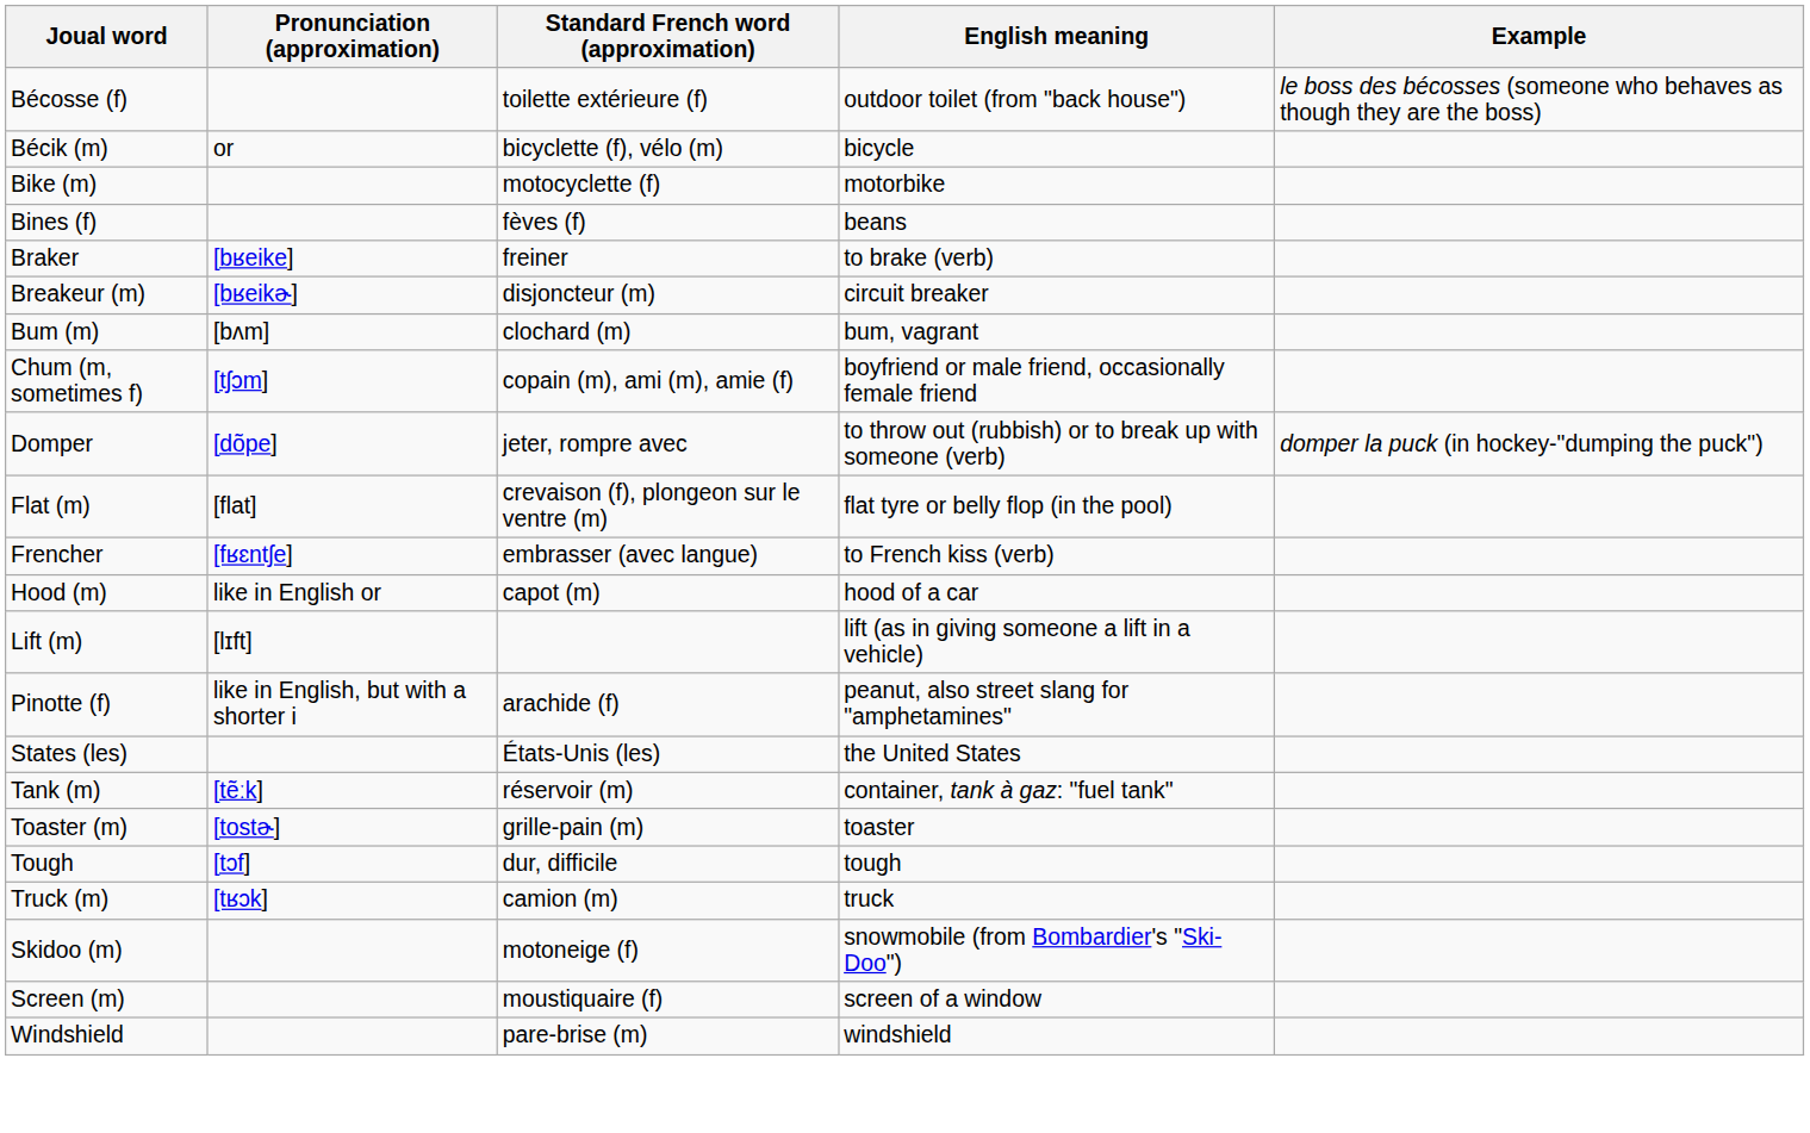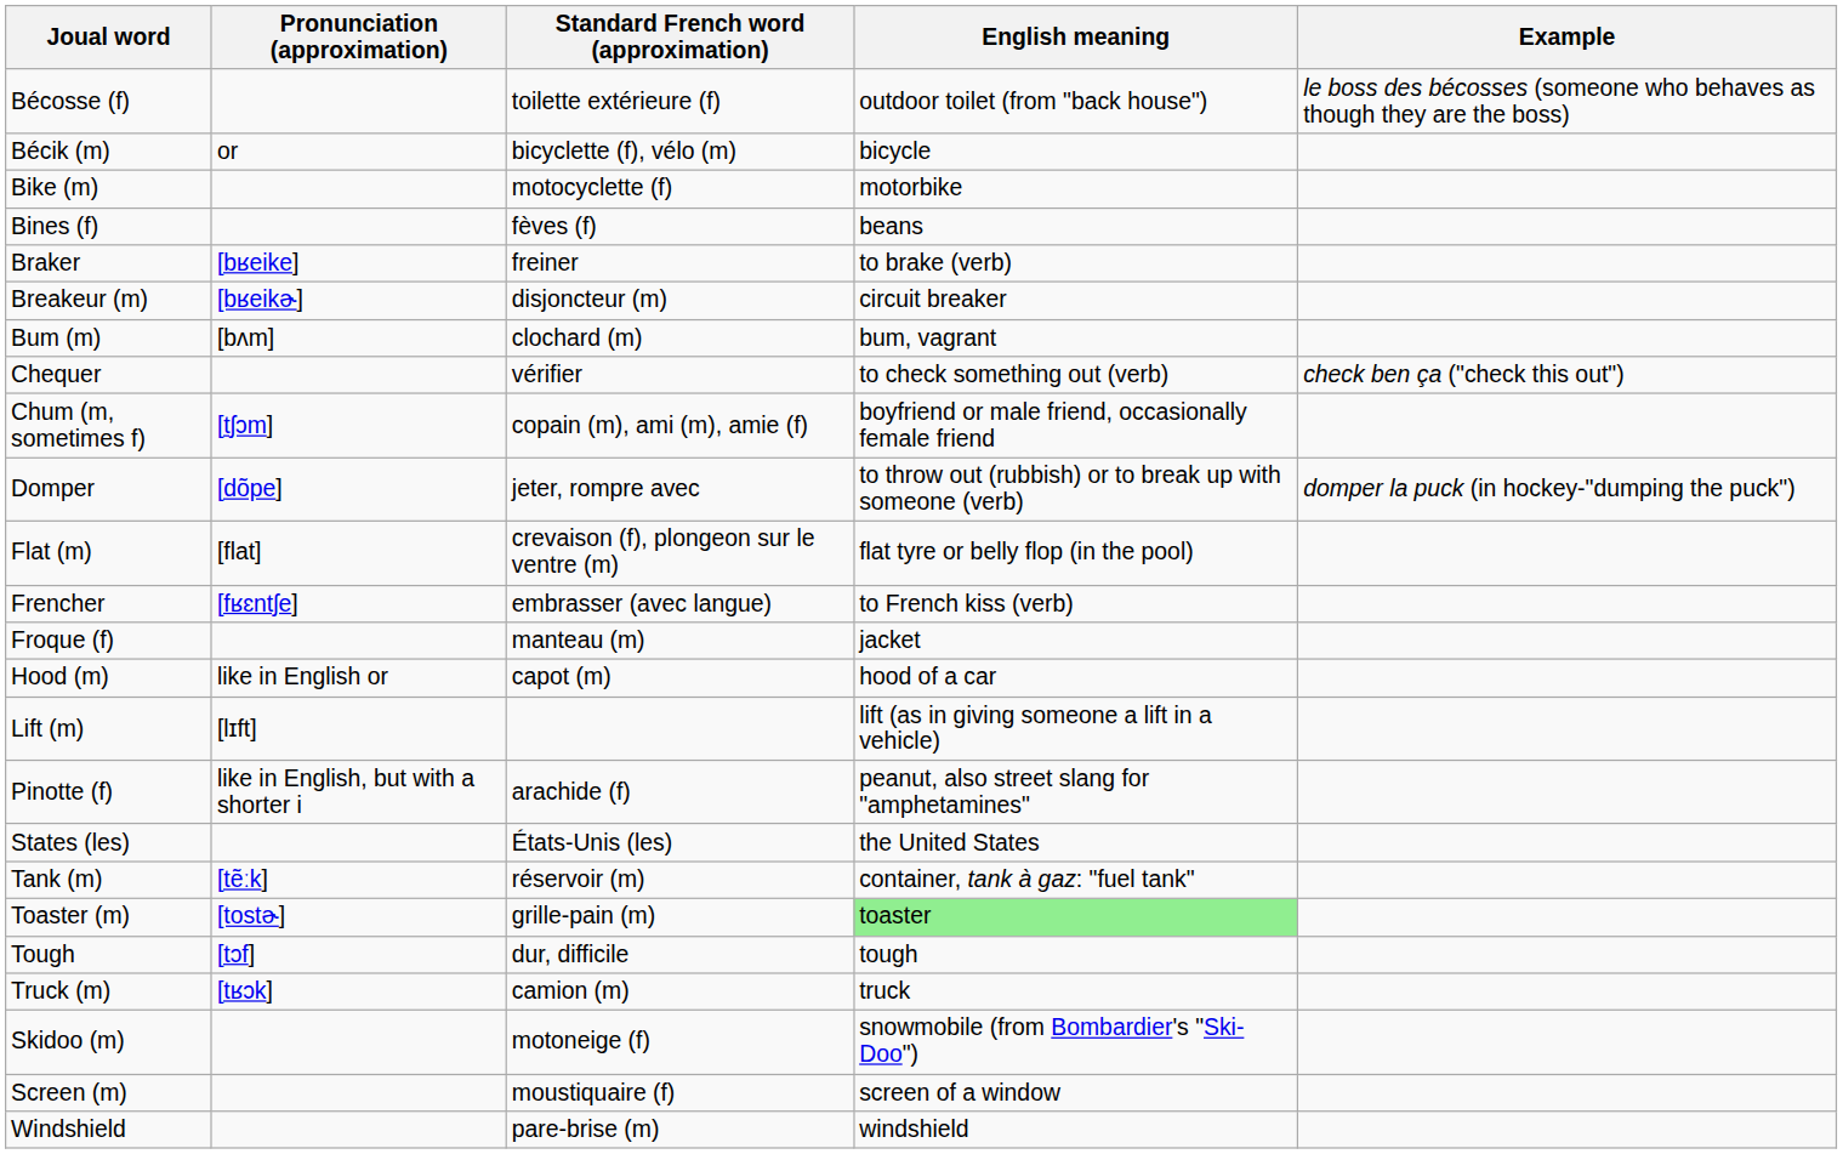+ row: Chequer | vérifier | to check something out (verb) | check ben ça ("check this out")
+ row: Froque (f) | manteau (m) | jacket
Toaster (m) | English meaning: no background -> lightgreen background
